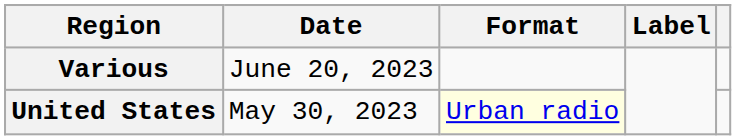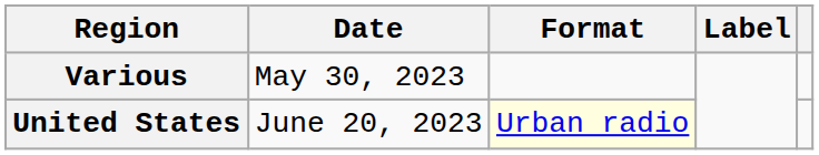Various | Date: June 20, 2023 -> May 30, 2023
United States | Date: May 30, 2023 -> June 20, 2023
